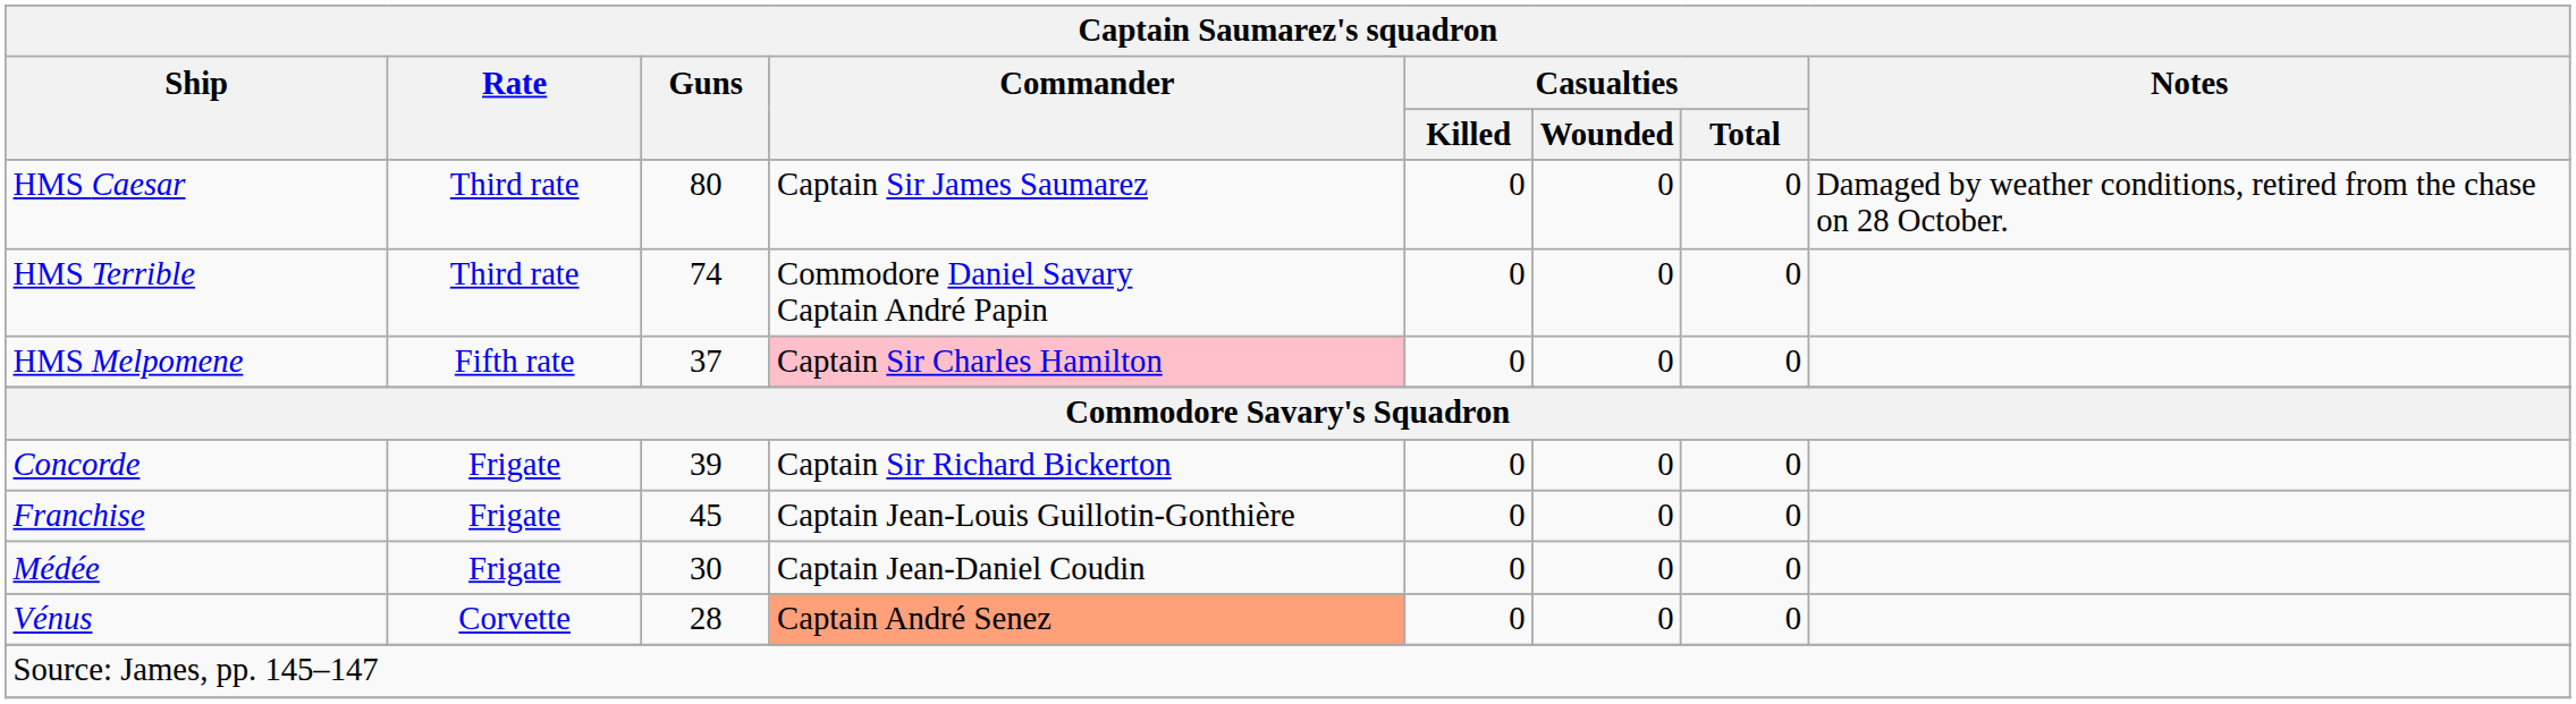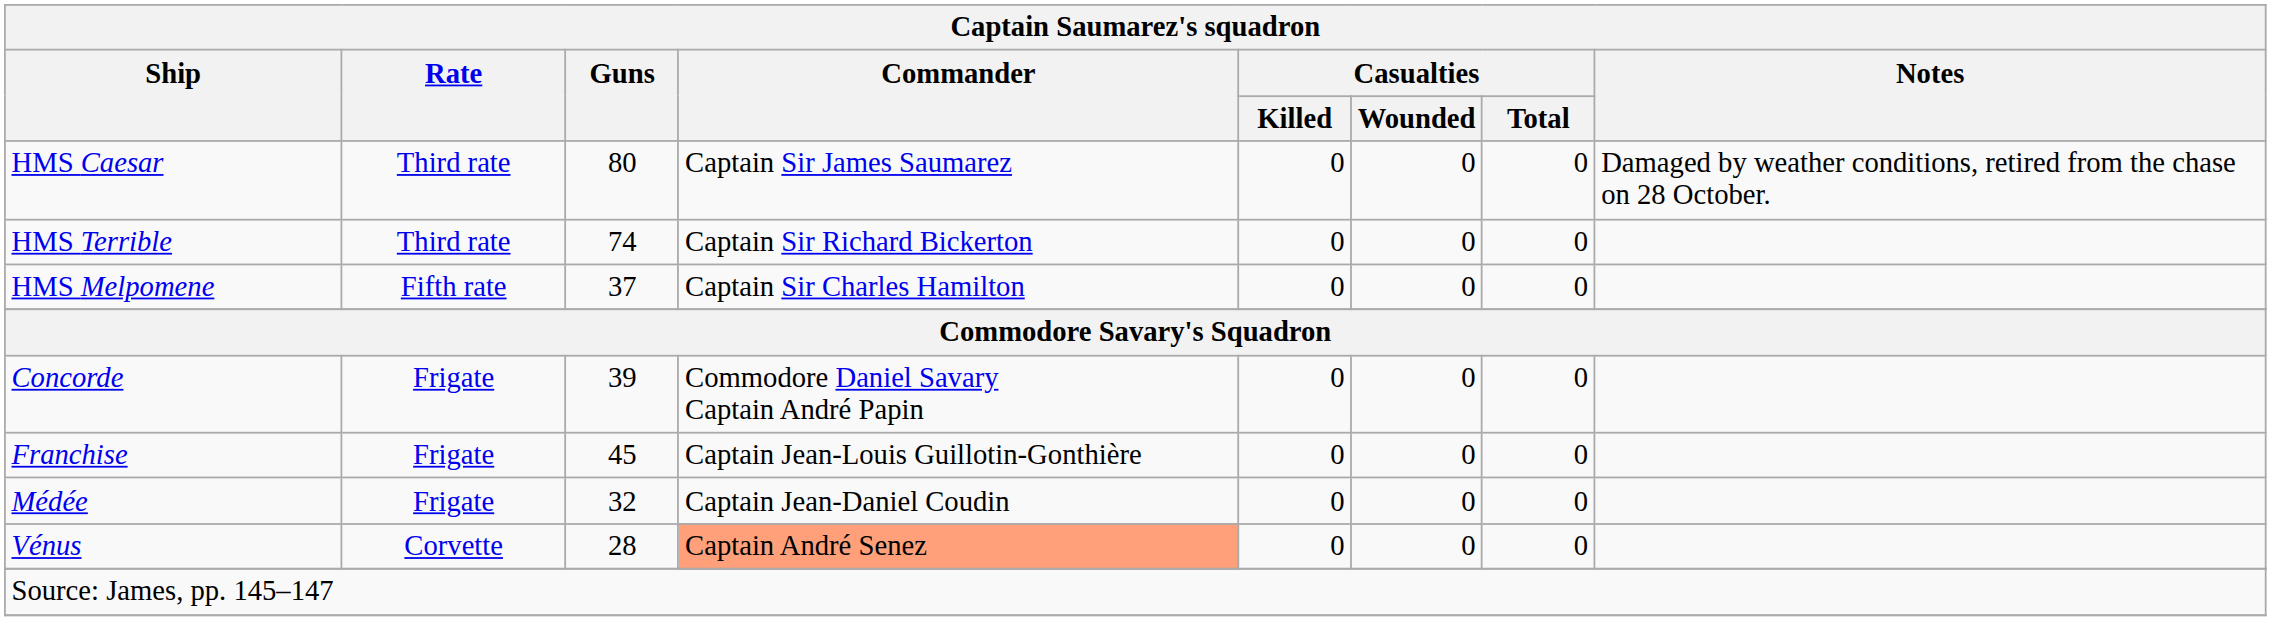HMS Terrible | Commander: Commodore Daniel Savary Captain André Papin -> Captain Sir Richard Bickerton
HMS Melpomene | Commander: pink background -> no background
Concorde | Commander: Captain Sir Richard Bickerton -> Commodore Daniel Savary Captain André Papin
Médée | Guns: 30 -> 32
